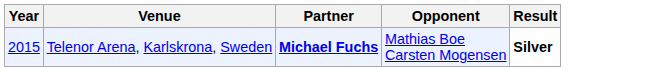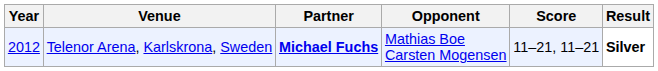+ column: Score | 11–21, 11–21
Telenor Arena, Karlskrona, Sweden | Year: 2015 -> 2012
